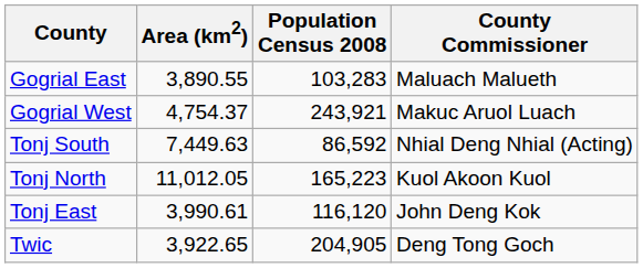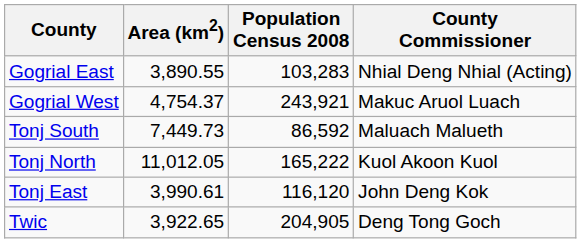Gogrial East | County Commissioner: Maluach Malueth -> Nhial Deng Nhial (Acting)
Tonj South | Area (km2): 7,449.63 -> 7,449.73
Tonj South | County Commissioner: Nhial Deng Nhial (Acting) -> Maluach Malueth
Tonj North | Population Census 2008: 165,223 -> 165,222
